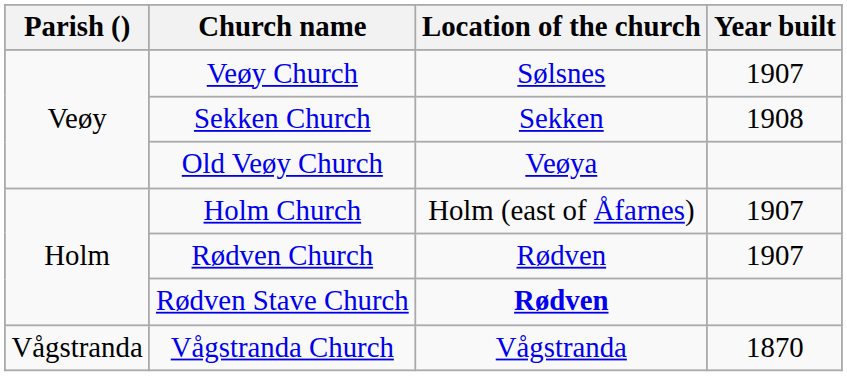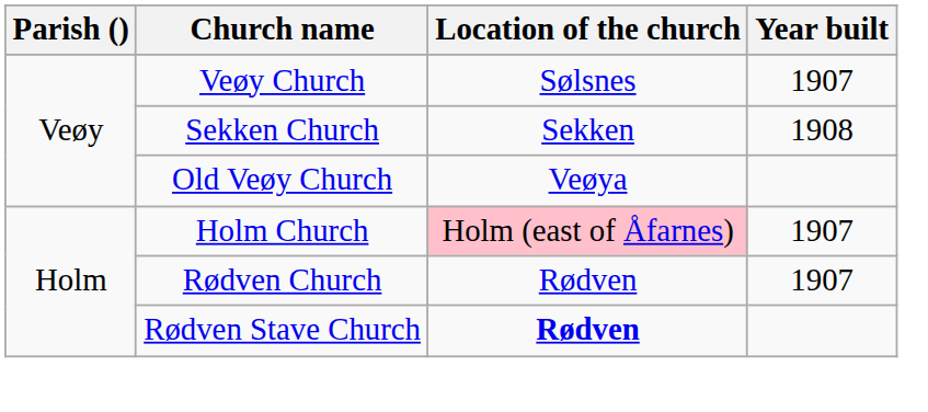Holm Church | Location of the church: no background -> pink background
- row: Vågstranda | Vågstranda Church | Vågstranda | 1870
